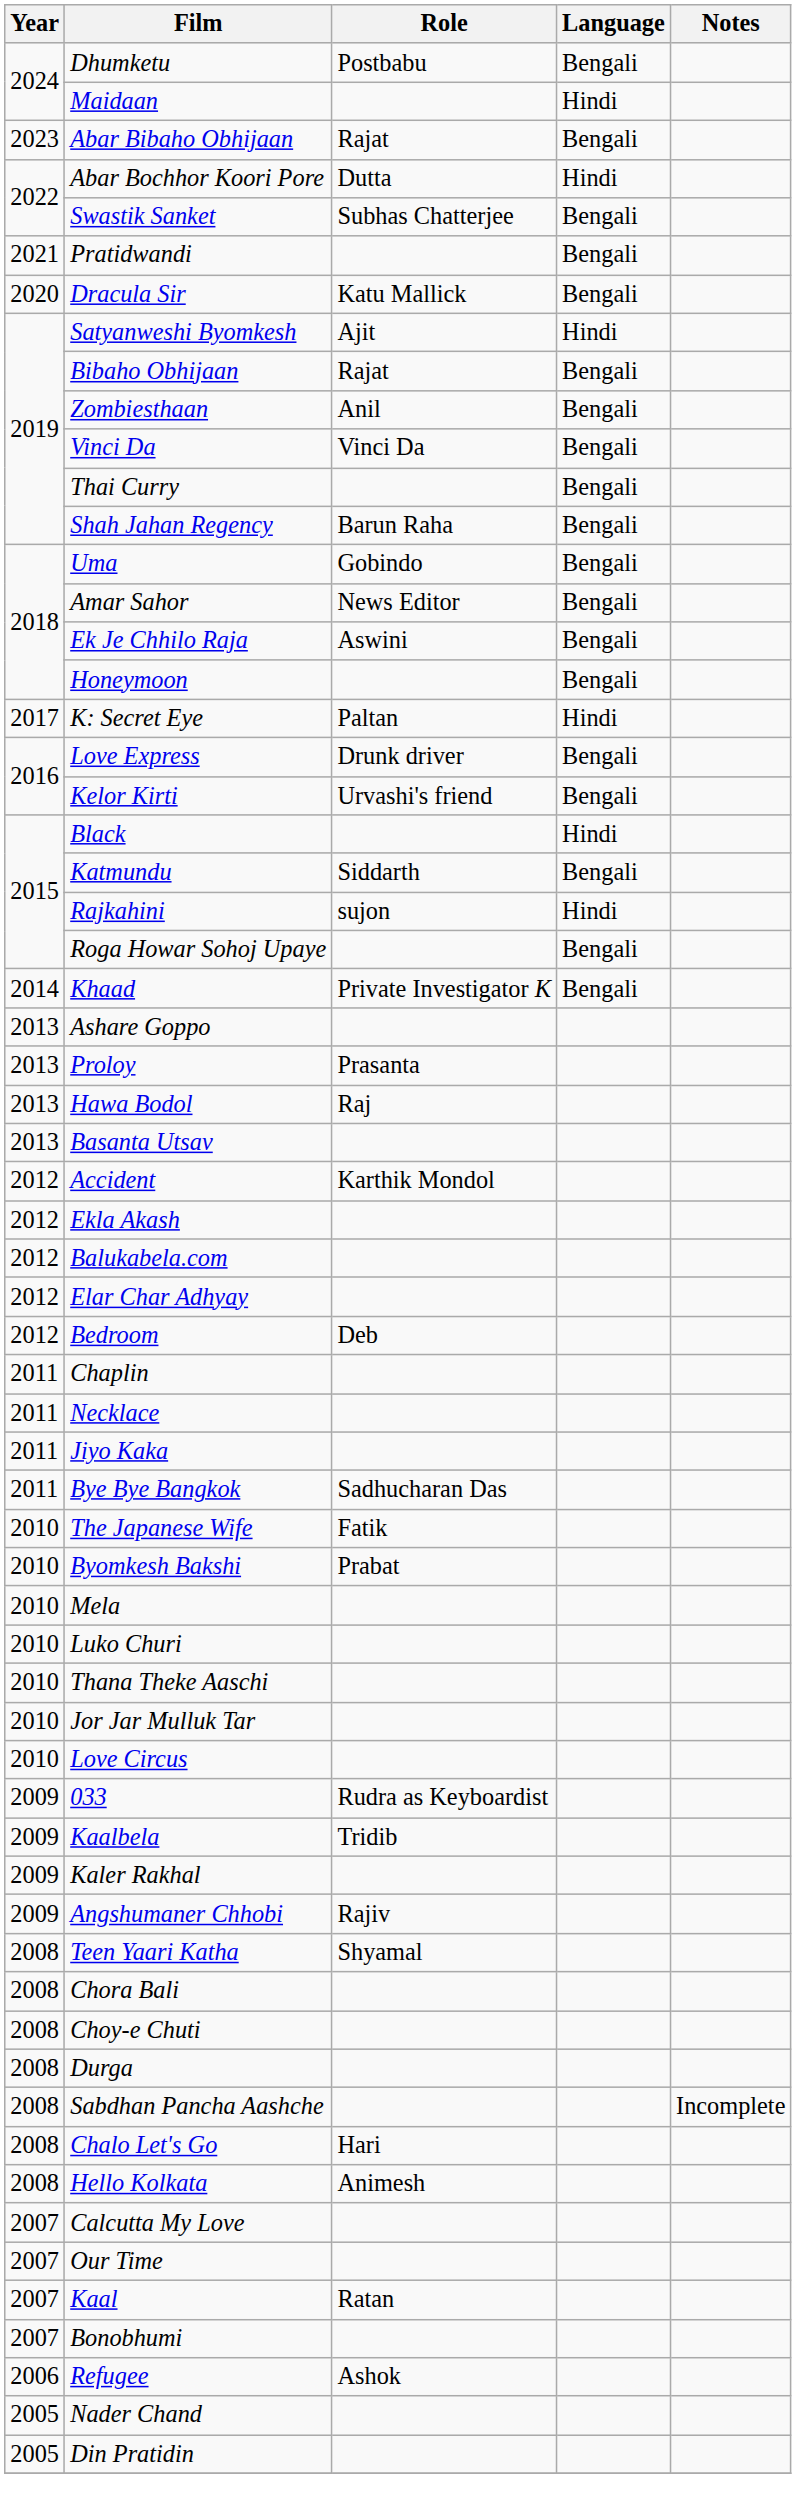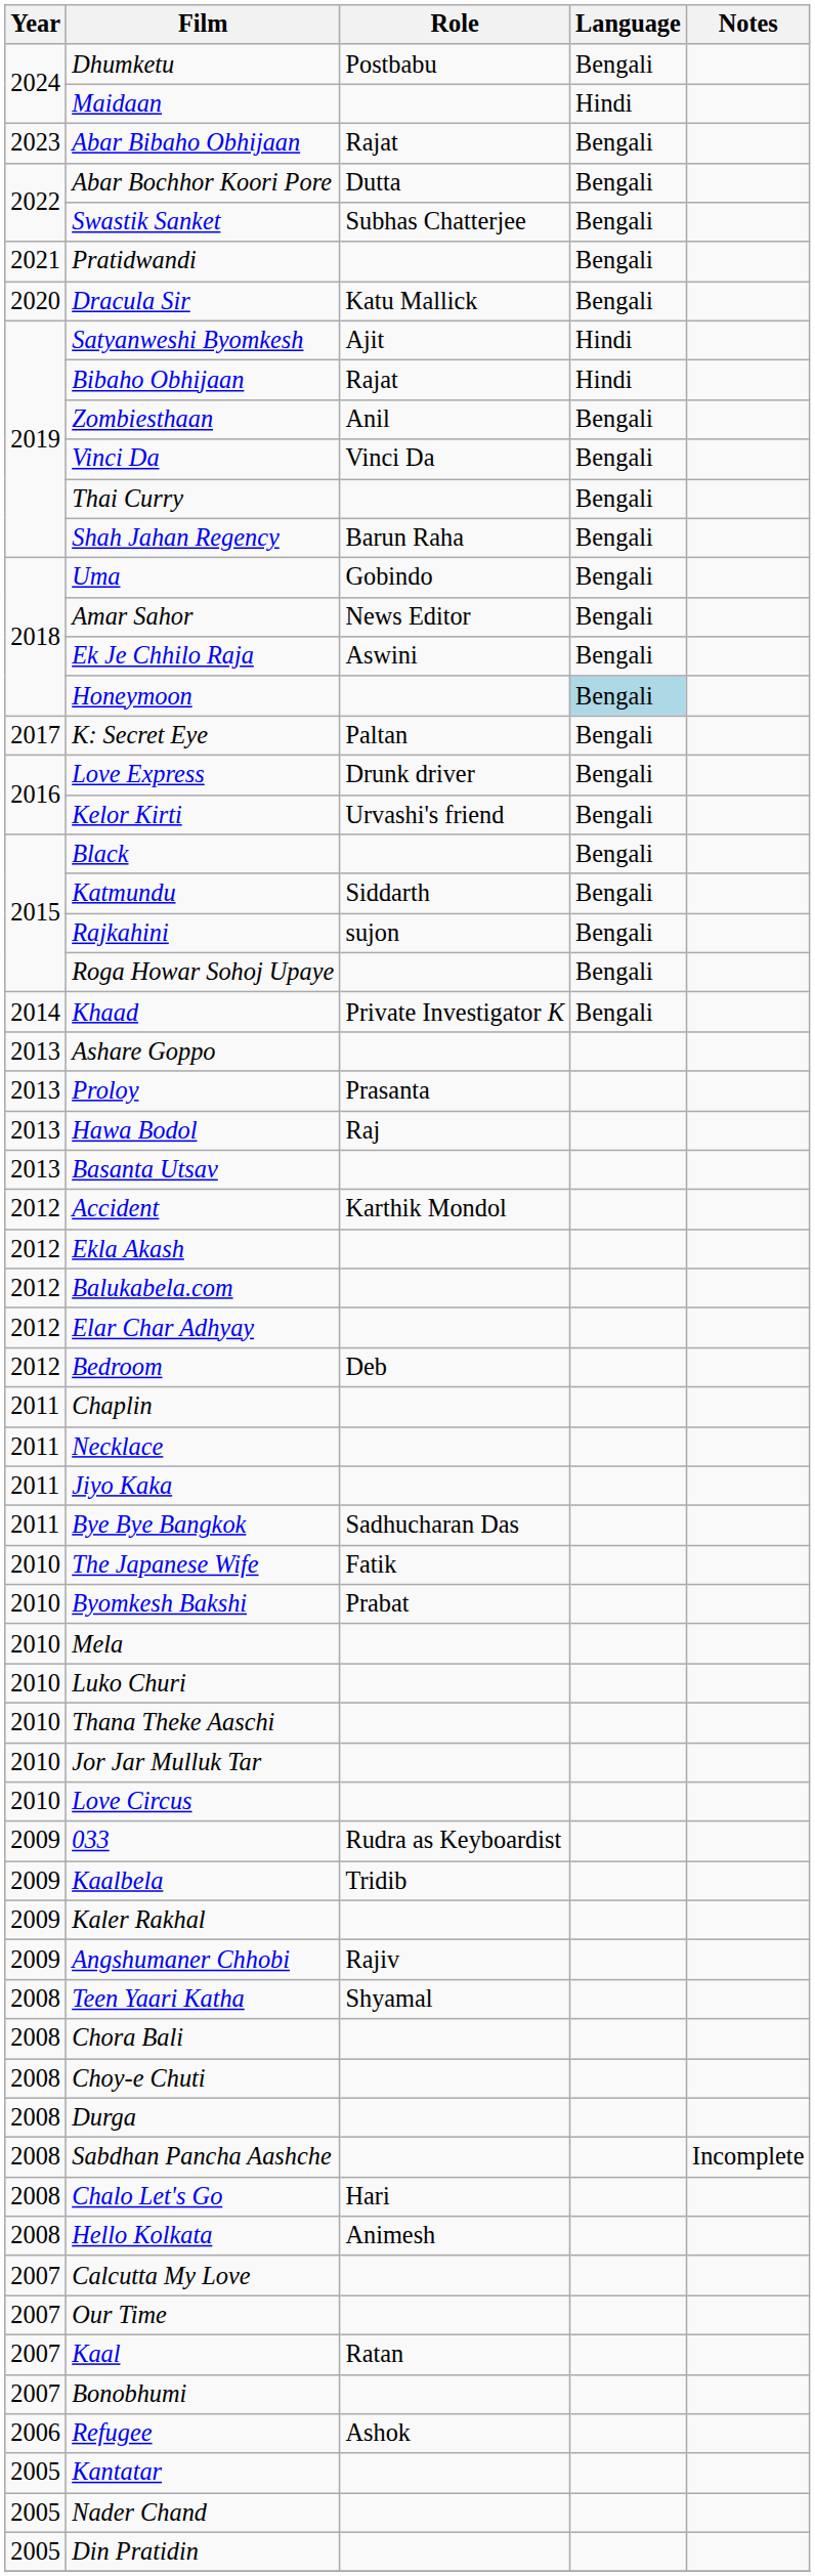Abar Bochhor Koori Pore | Language: Hindi -> Bengali
Bibaho Obhijaan | Language: Bengali -> Hindi
Honeymoon | Language: no background -> lightblue background
K: Secret Eye | Language: Hindi -> Bengali
Black | Language: Hindi -> Bengali
Rajkahini | Language: Hindi -> Bengali
+ row: 2005 | Kantatar
